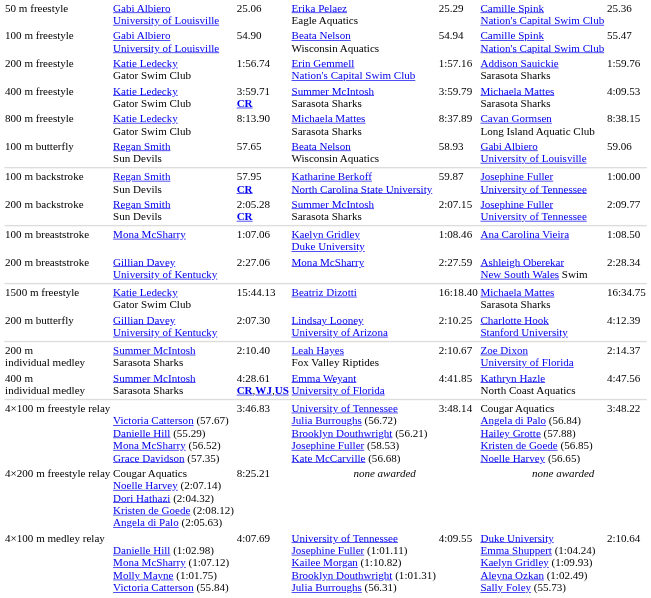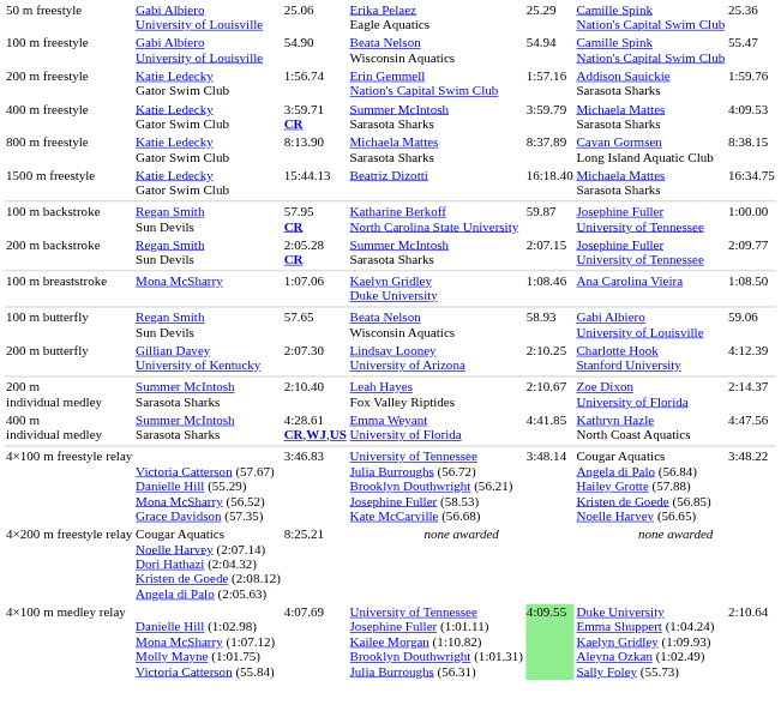rows swapped: 1500 m freestyle <-> 100 m butterfly
- row: 200 m breaststroke | Gillian Davey University of Kentucky | 2:27.06 | Mona McSharry | 2:27.59 | Ashleigh Oberekar New South Wales Swim | 2:28.34
4×100 m medley relay | column 5: no background -> lightgreen background
